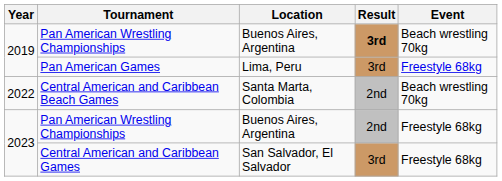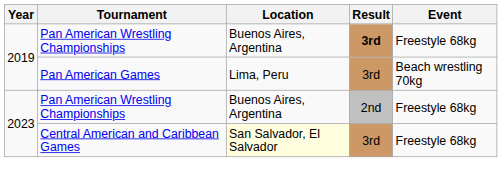2019 / Pan American Wrestling Championships | Event: Beach wrestling 70kg -> Freestyle 68kg
Pan American Games | Event: Freestyle 68kg -> Beach wrestling 70kg
- row: 2022 | Central American and Caribbean Beach Games | Santa Marta, Colombia | 2nd | Beach wrestling 70kg
Central American and Caribbean Games | Location: no background -> lightyellow background
